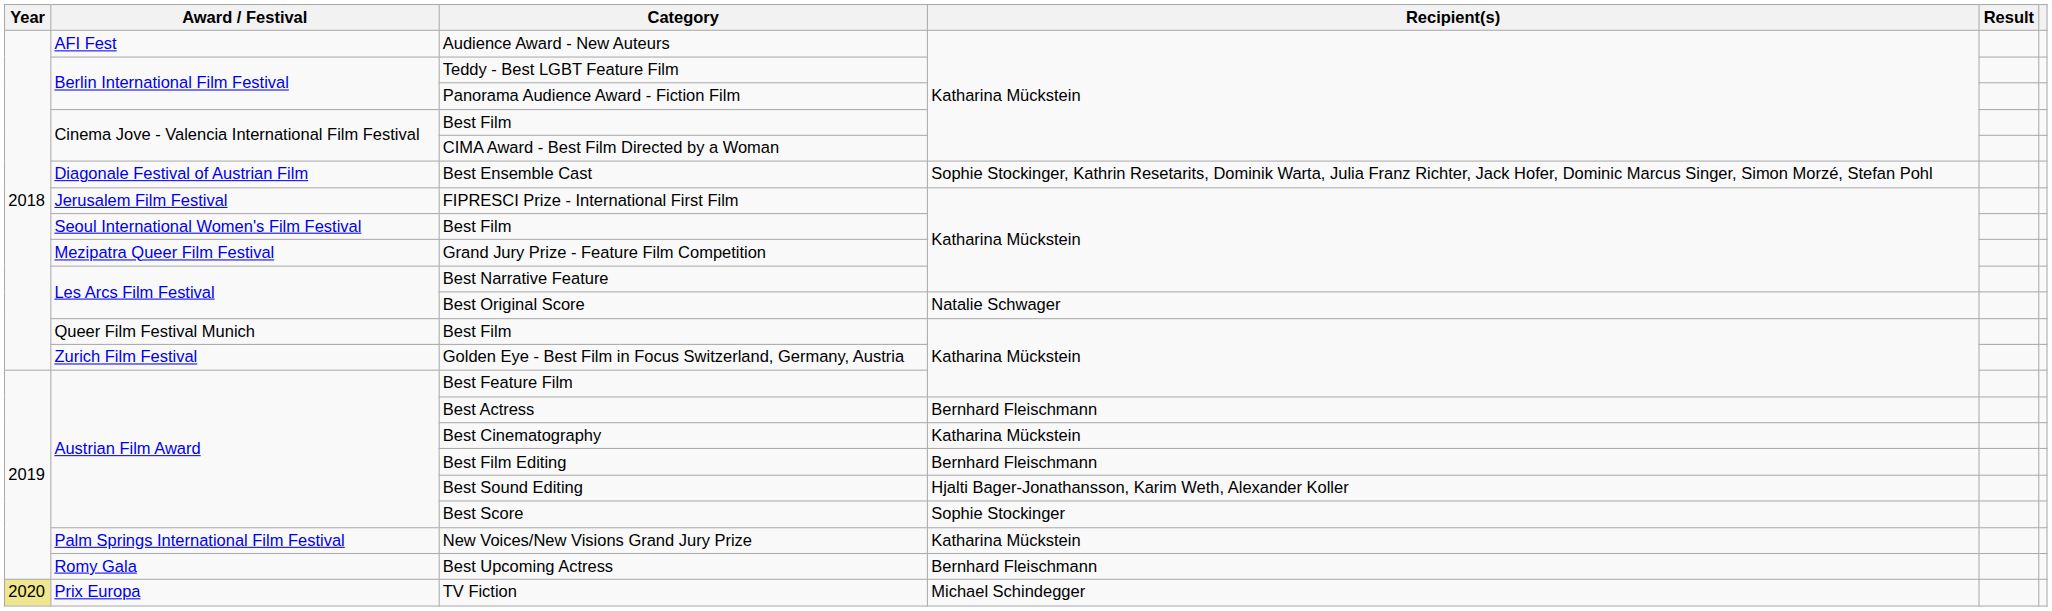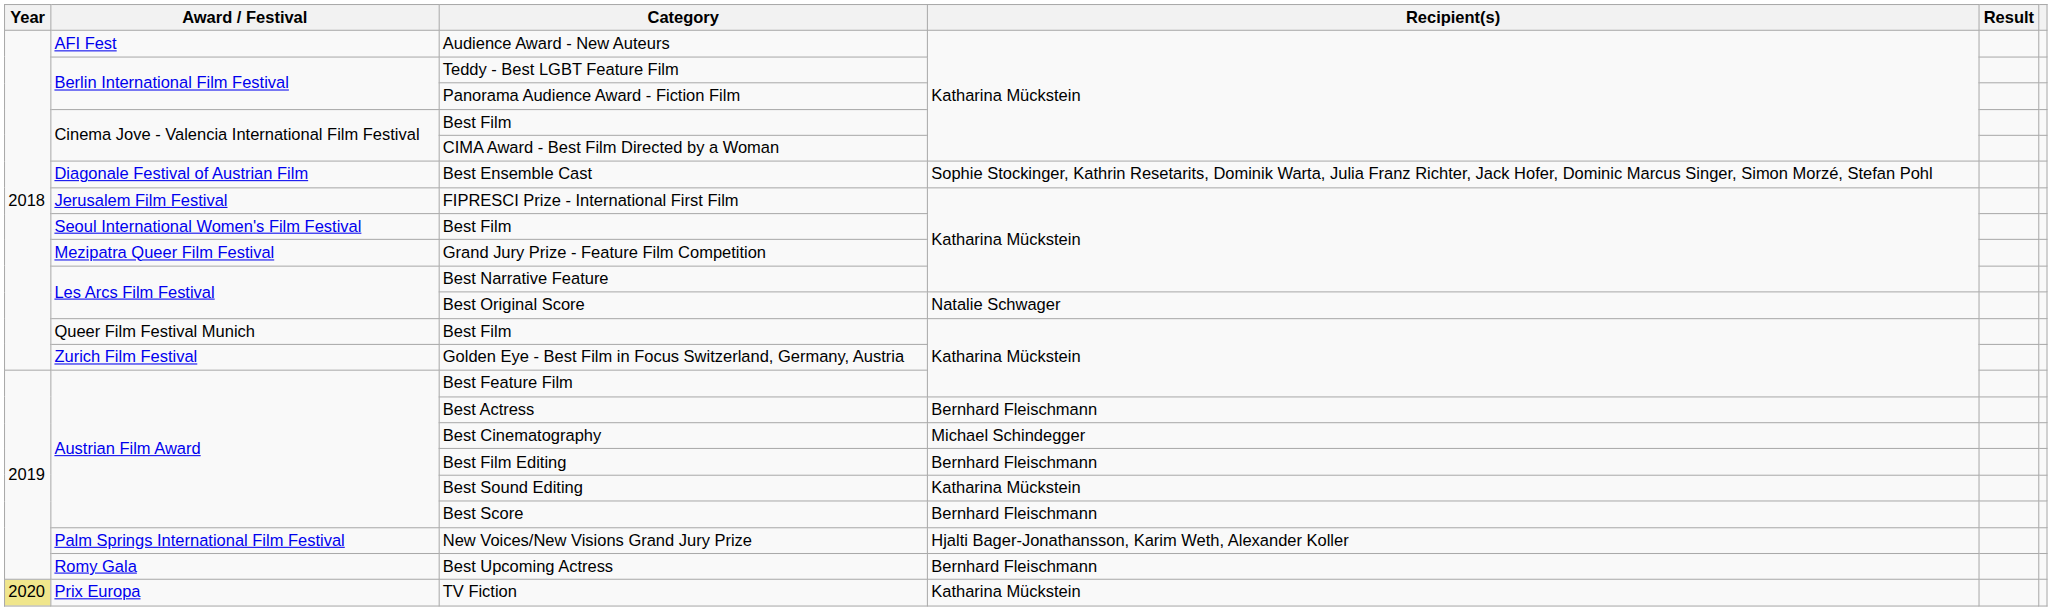Best Cinematography | Recipient(s): Katharina Mückstein -> Michael Schindegger
Best Sound Editing | Recipient(s): Hjalti Bager-Jonathansson, Karim Weth, Alexander Koller -> Katharina Mückstein
Best Score | Recipient(s): Sophie Stockinger -> Bernhard Fleischmann
New Voices/New Visions Grand Jury Prize | Recipient(s): Katharina Mückstein -> Hjalti Bager-Jonathansson, Karim Weth, Alexander Koller
TV Fiction | Recipient(s): Michael Schindegger -> Katharina Mückstein
